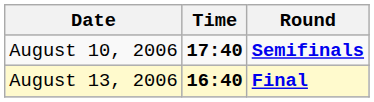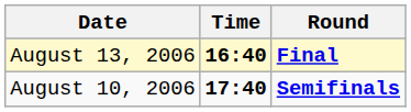rows swapped: August 10, 2006 <-> August 13, 2006
